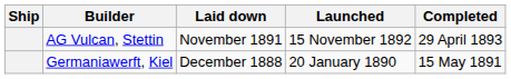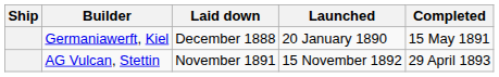rows swapped: Germaniawerft, Kiel <-> AG Vulcan, Stettin
